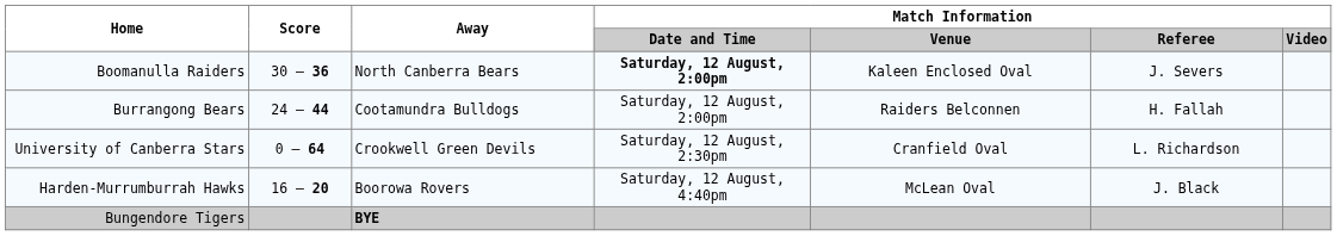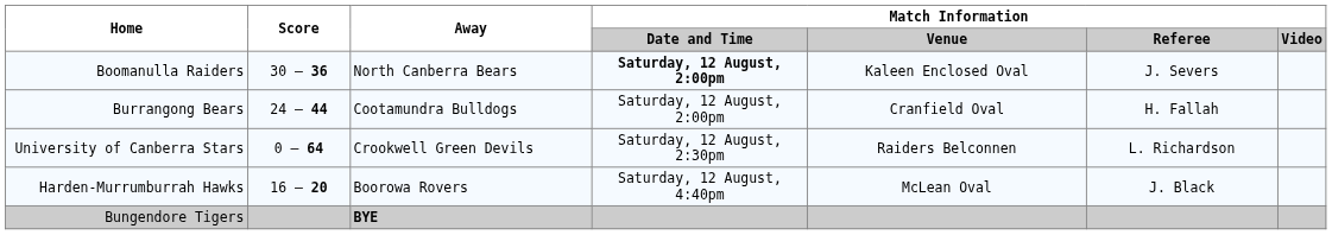Burrangong Bears | Match Information / Venue: Raiders Belconnen -> Cranfield Oval
University of Canberra Stars | Match Information / Venue: Cranfield Oval -> Raiders Belconnen
